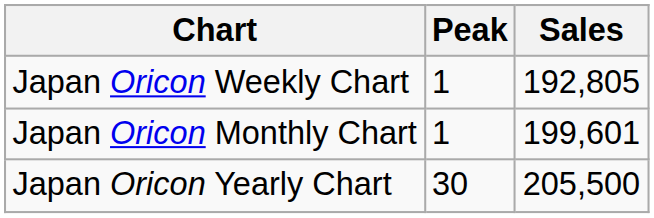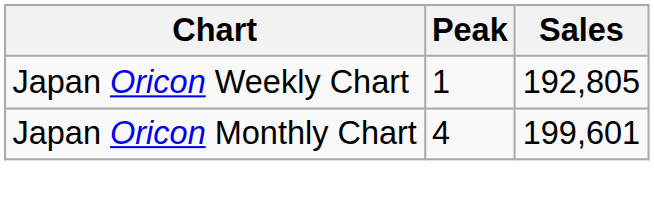Japan Oricon Monthly Chart | Peak: 1 -> 4
- row: Japan Oricon Yearly Chart | 30 | 205,500
